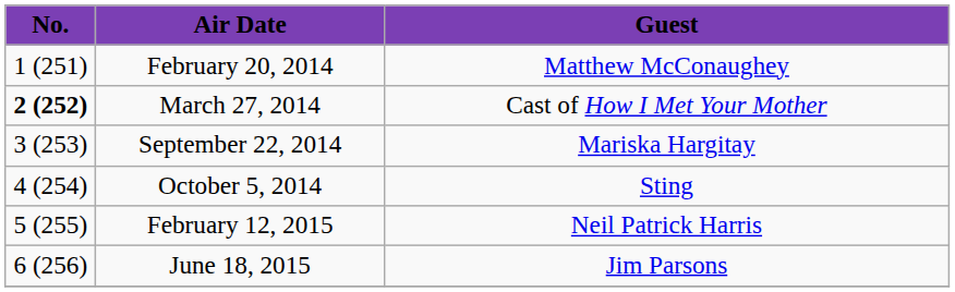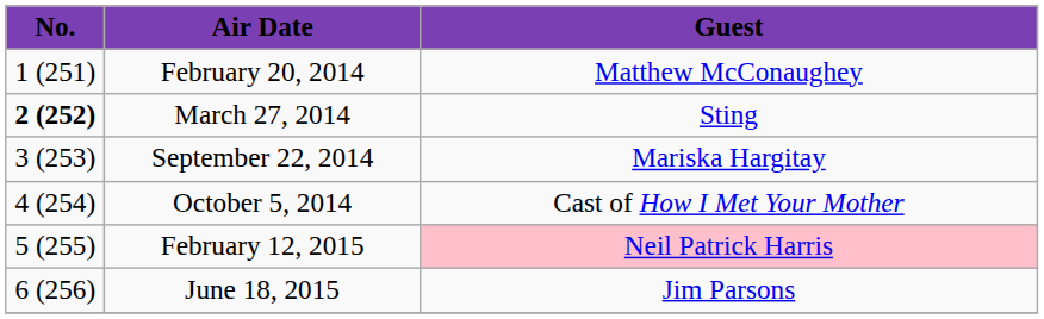March 27, 2014 | Guest: Cast of How I Met Your Mother -> Sting
October 5, 2014 | Guest: Sting -> Cast of How I Met Your Mother
February 12, 2015 | Guest: no background -> pink background
